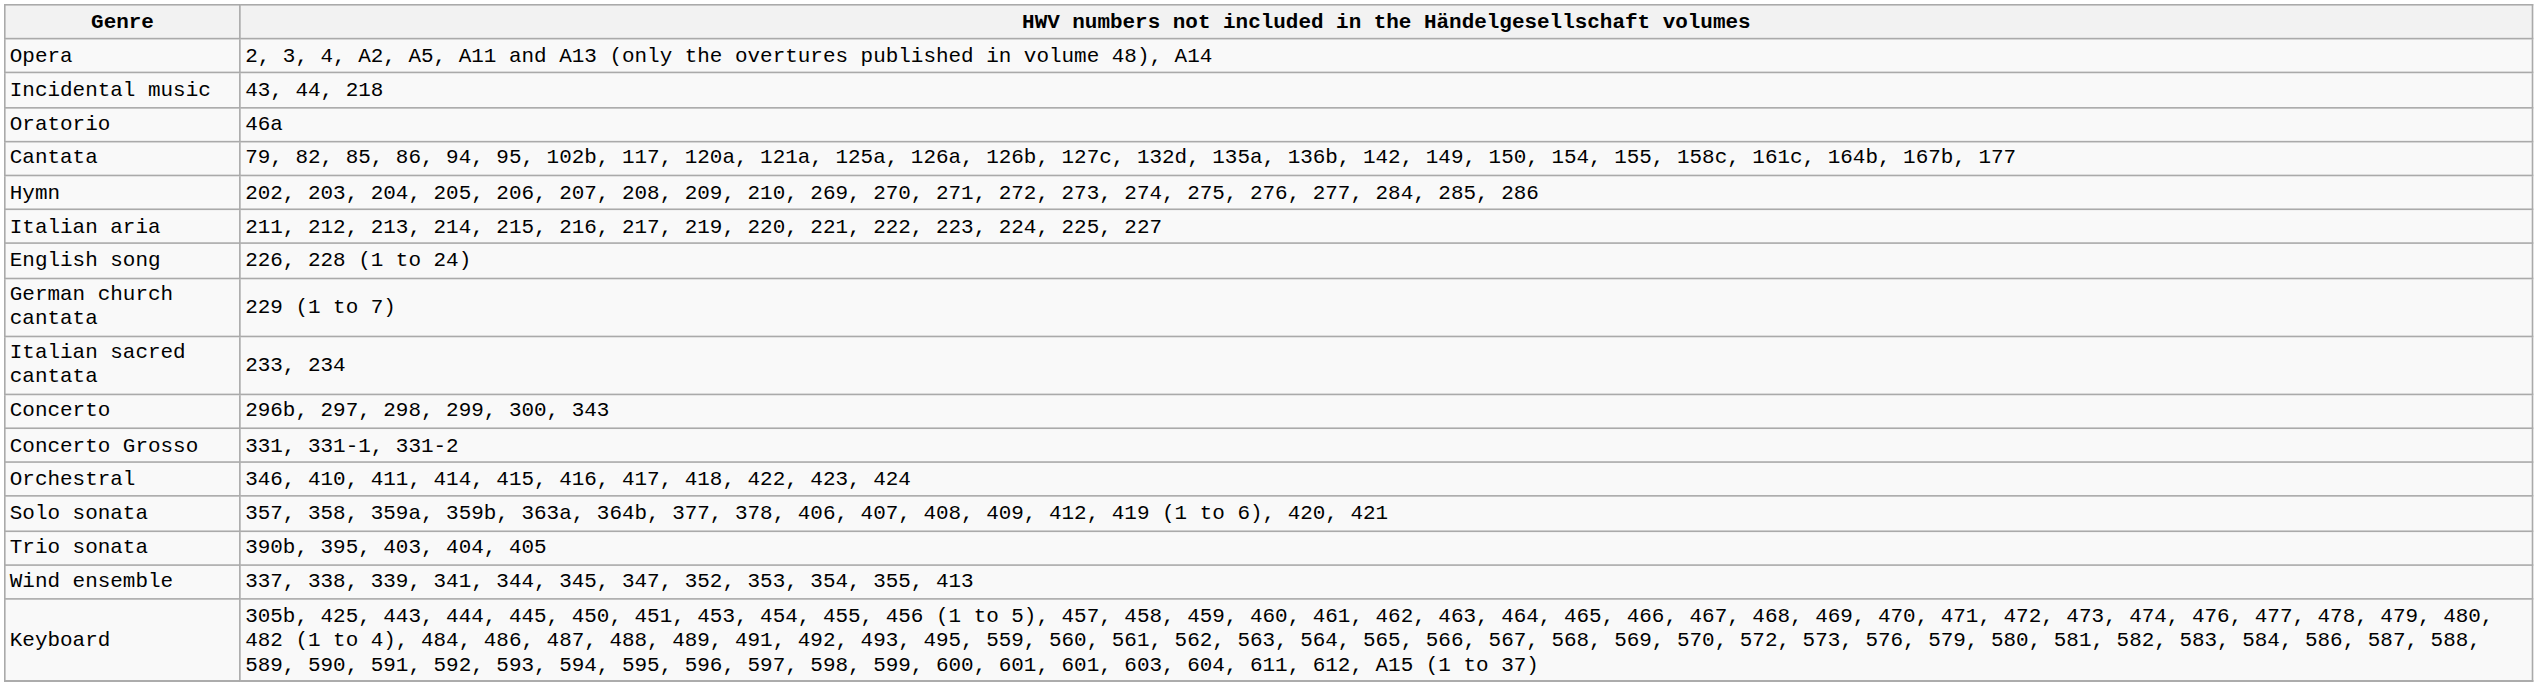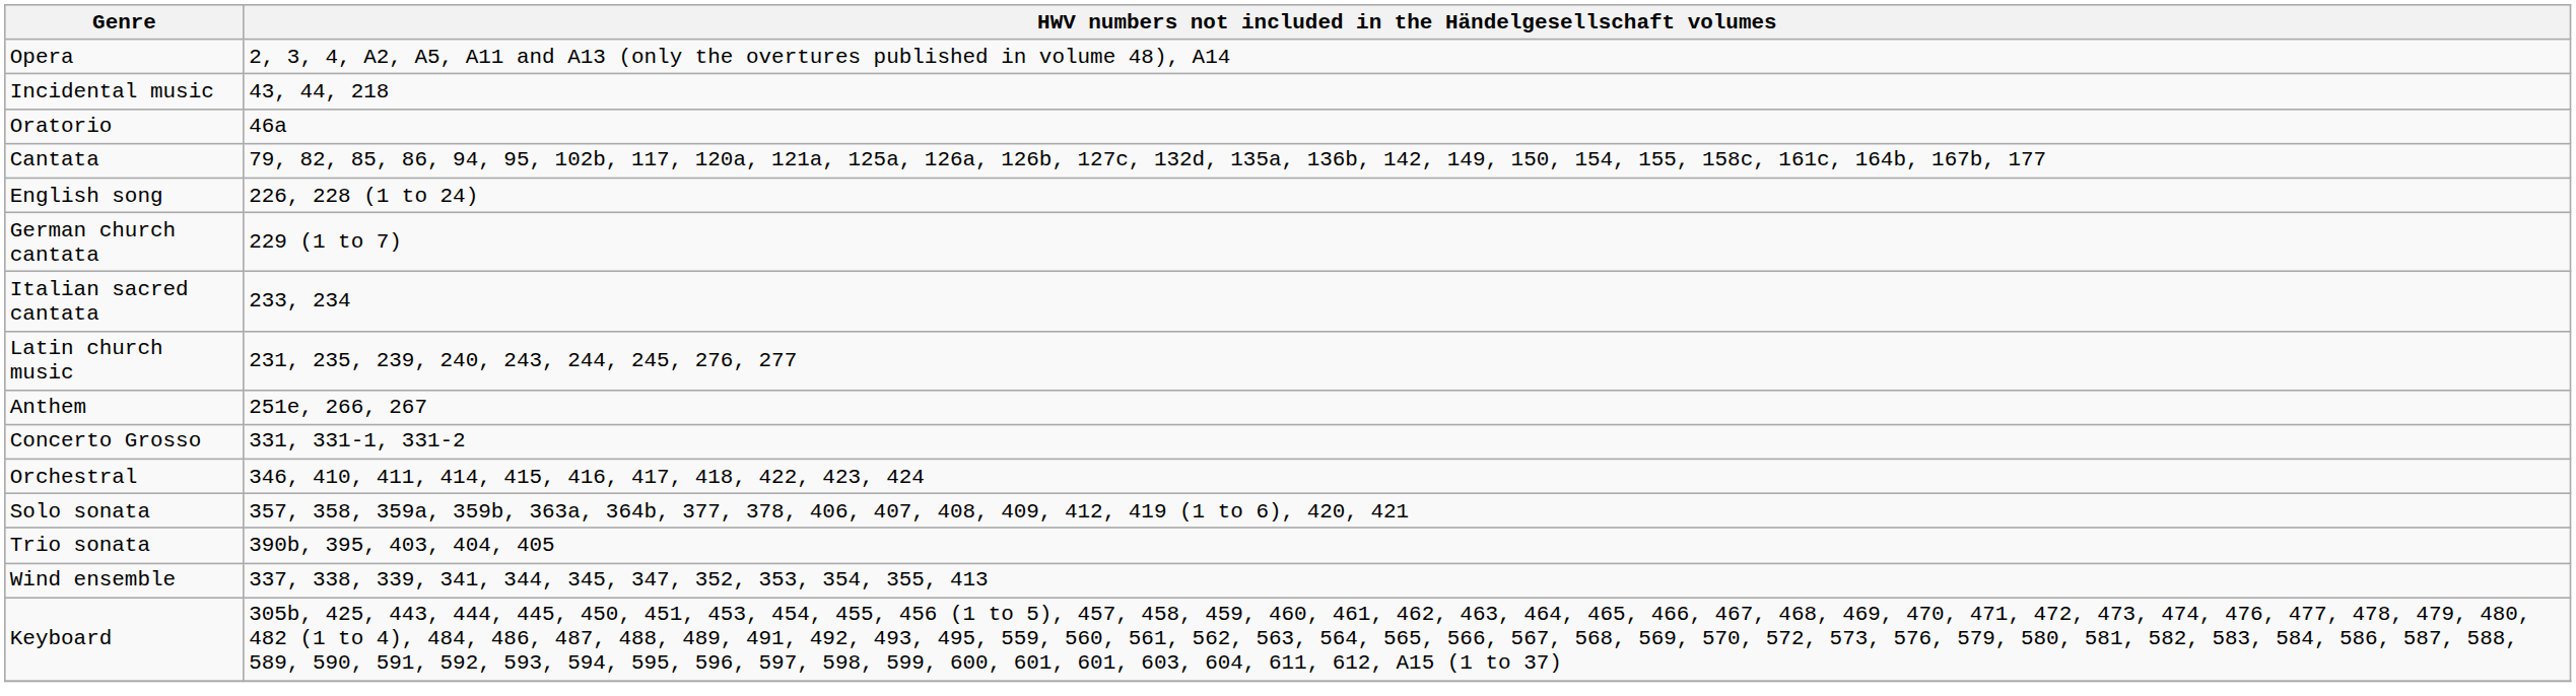- row: Hymn | 202, 203, 204, 205, 206, 207, 208, 209, 210, 269, 270, 271, 272, 273, 274, 275, 276, 277, 284, 285, 286
- row: Italian aria | 211, 212, 213, 214, 215, 216, 217, 219, 220, 221, 222, 223, 224, 225, 227
+ row: Latin church music | 231, 235, 239, 240, 243, 244, 245, 276, 277
+ row: Anthem | 251e, 266, 267
- row: Concerto | 296b, 297, 298, 299, 300, 343
